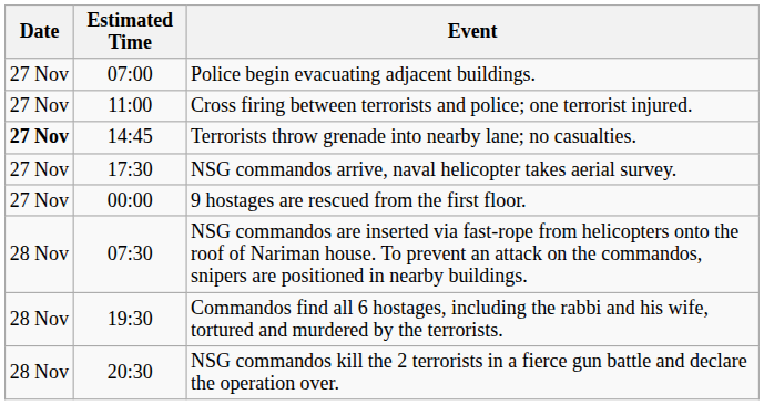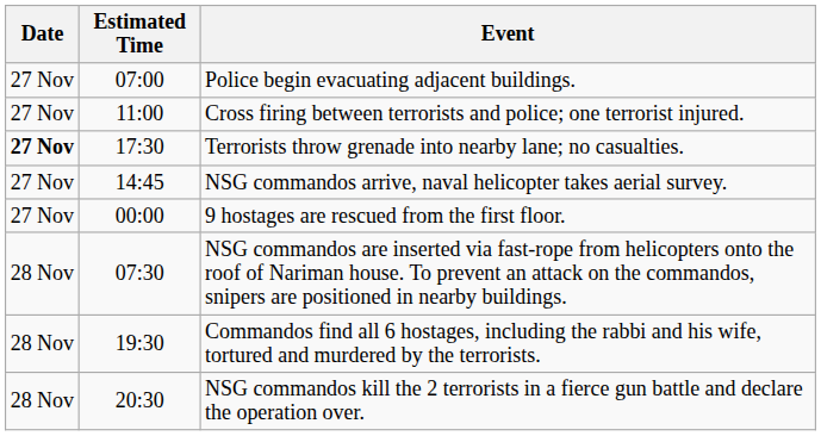Terrorists throw grenade into nearby lane; no casualties. | Estimated Time: 14:45 -> 17:30
NSG commandos arrive, naval helicopter takes aerial survey. | Estimated Time: 17:30 -> 14:45
